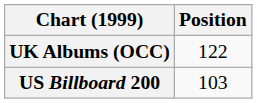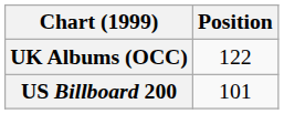US Billboard 200 | Position: 103 -> 101
